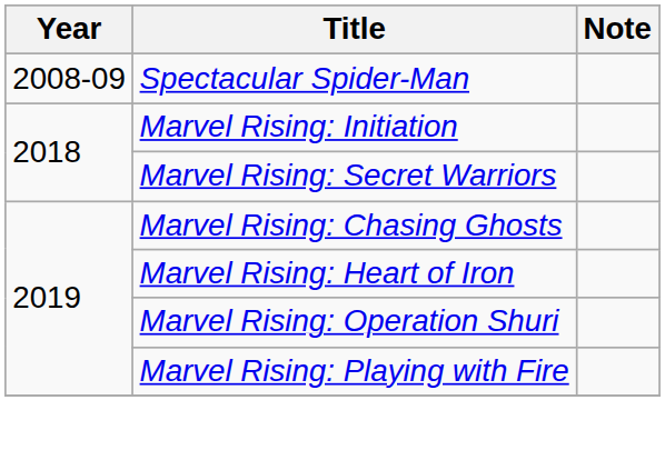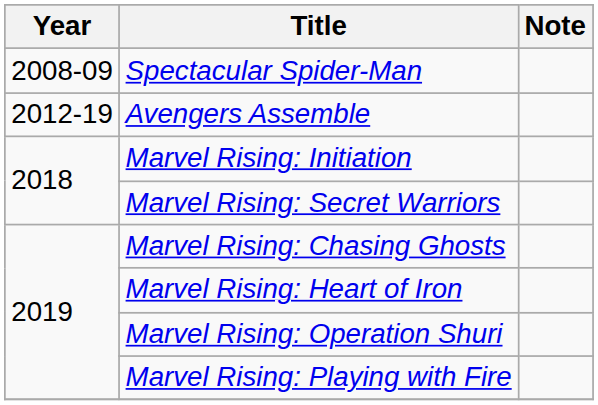+ row: 2012-19 | Avengers Assemble
